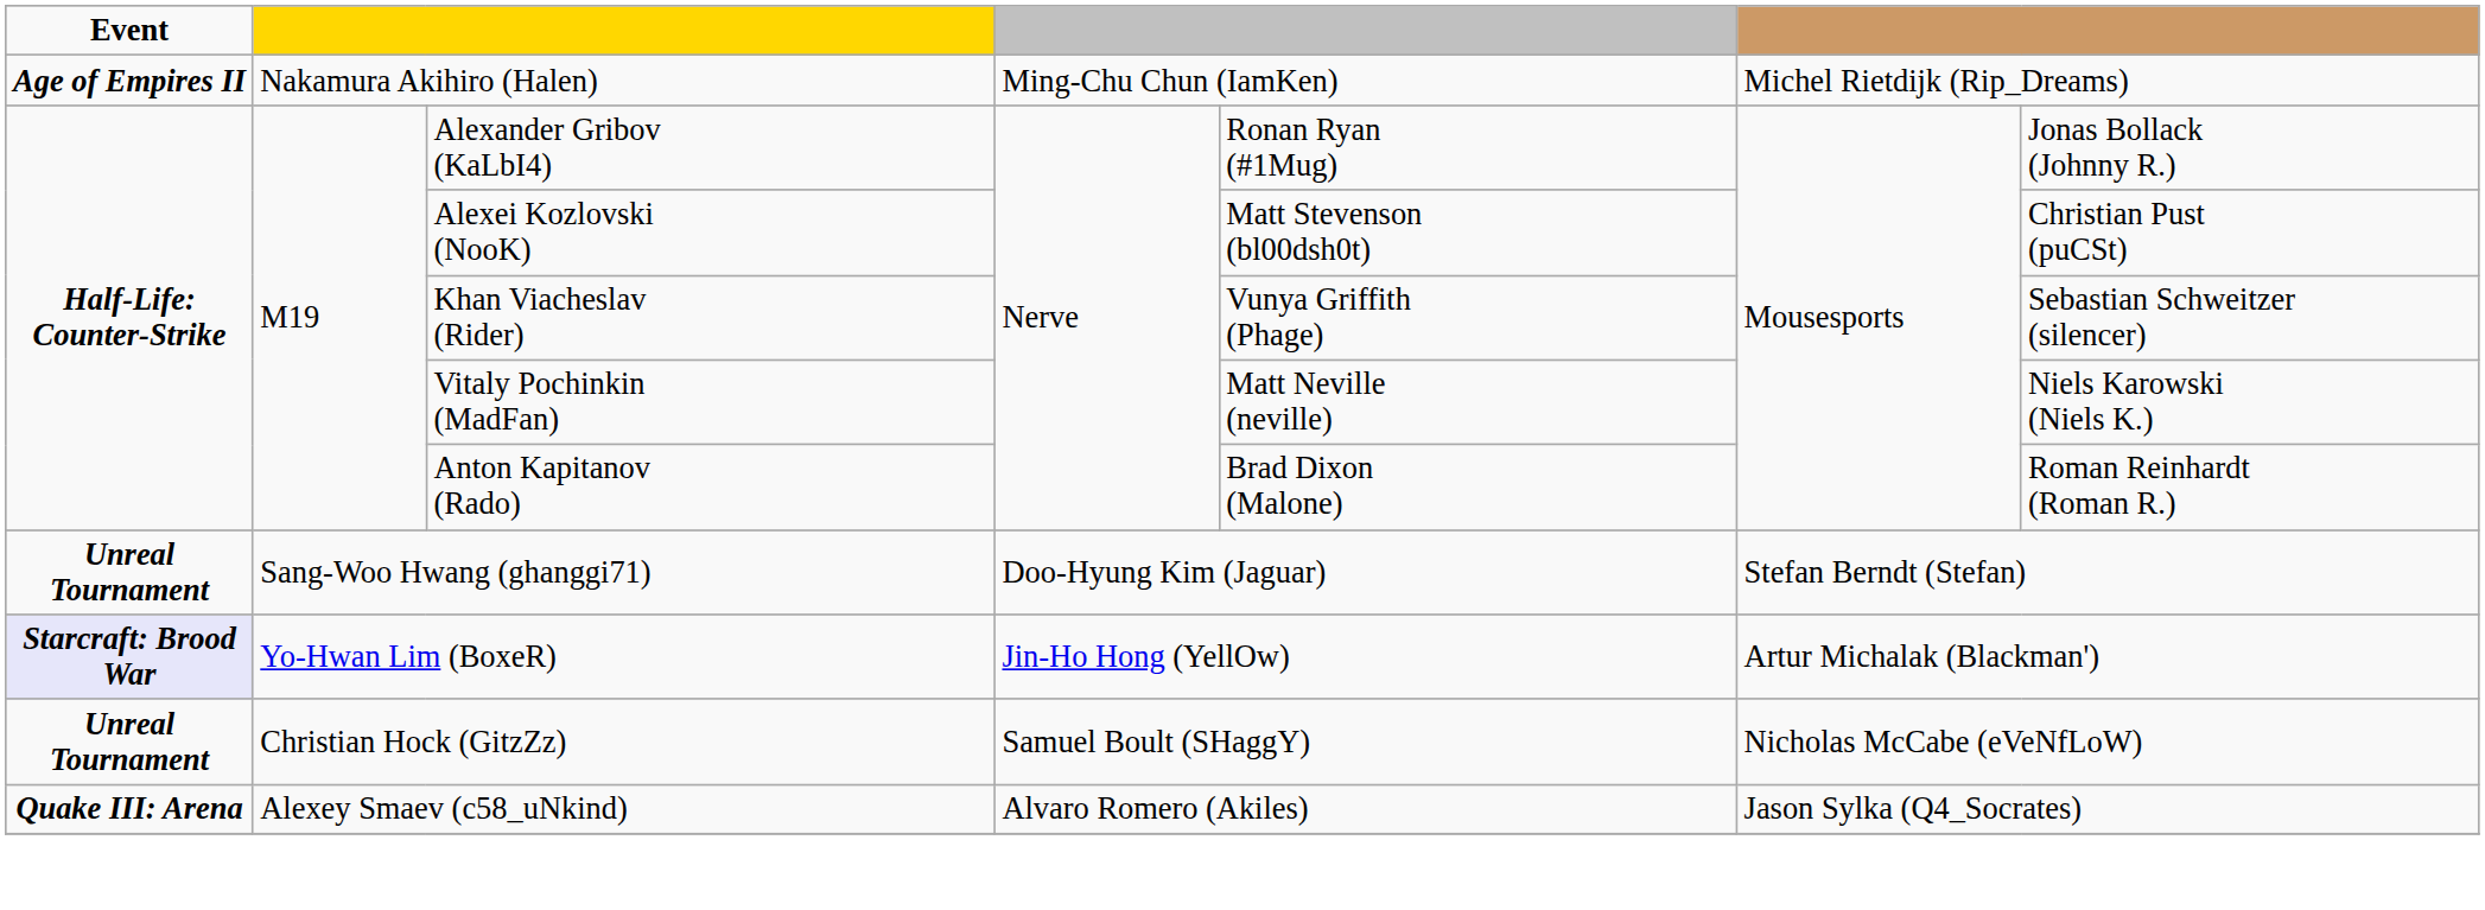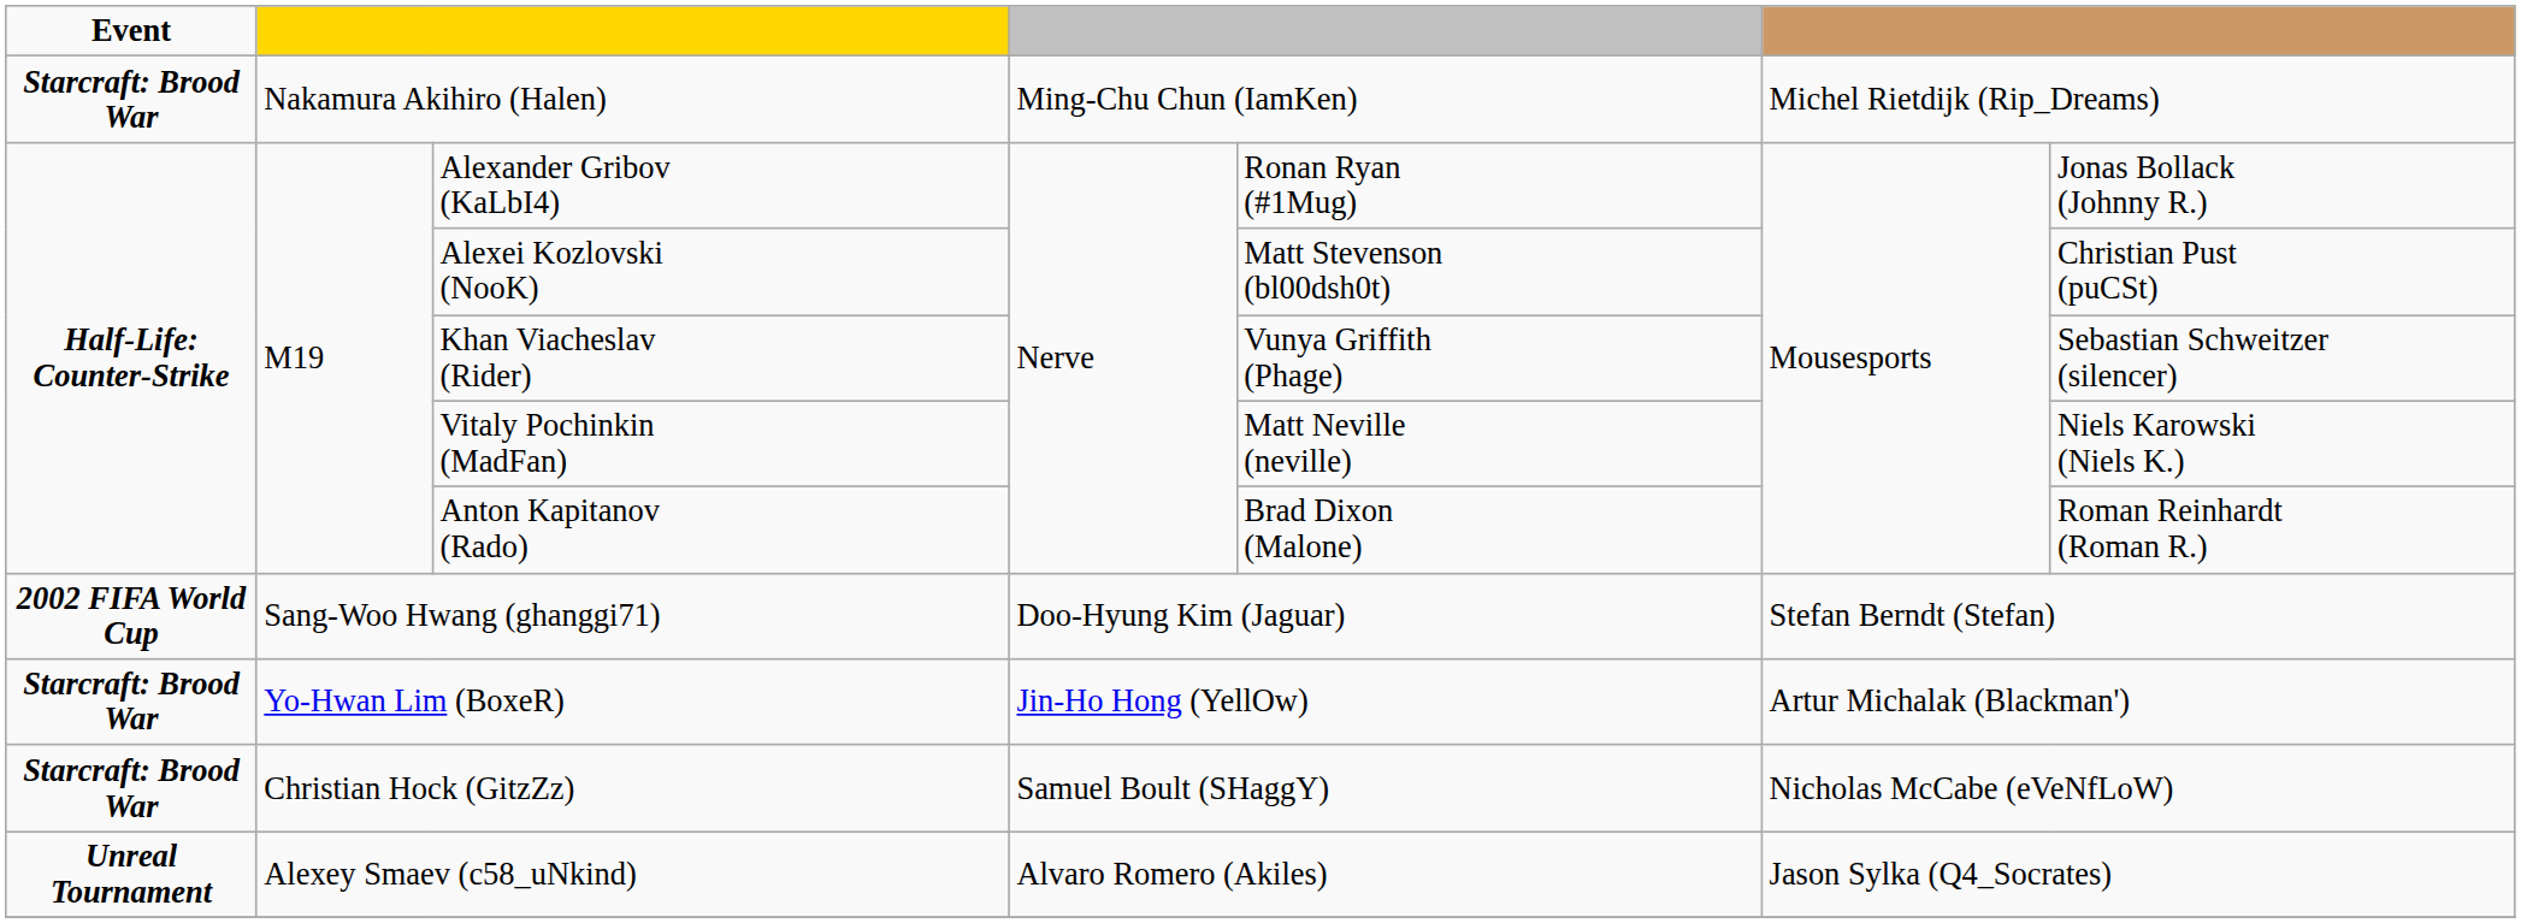Nakamura Akihiro (Halen) | Event: Age of Empires II -> Starcraft: Brood War
Sang-Woo Hwang (ghanggi71) | Event: Unreal Tournament -> 2002 FIFA World Cup
Yo-Hwan Lim (BoxeR) | Event: lavender background -> no background
Christian Hock (GitzZz) | Event: Unreal Tournament -> Starcraft: Brood War
Alexey Smaev (c58_uNkind) | Event: Quake III: Arena -> Unreal Tournament
